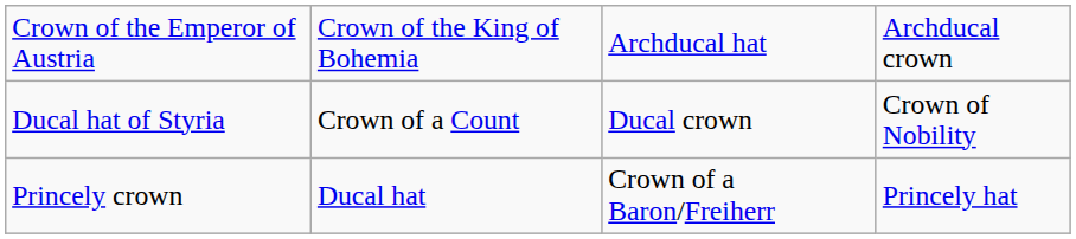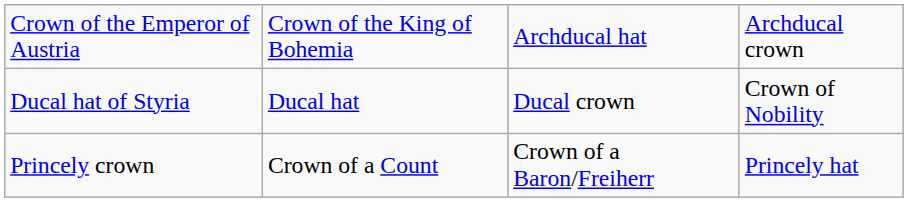Ducal hat of Styria | column 2: Crown of a Count -> Ducal hat
Princely crown | column 2: Ducal hat -> Crown of a Count
